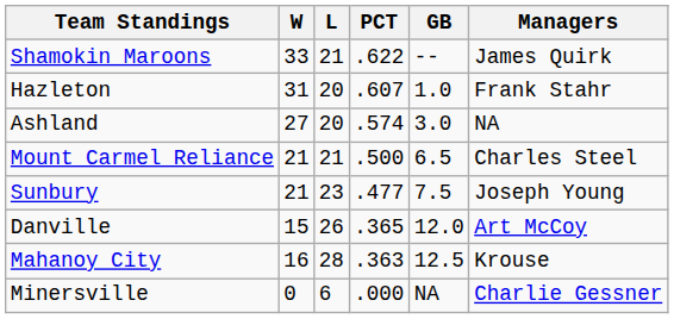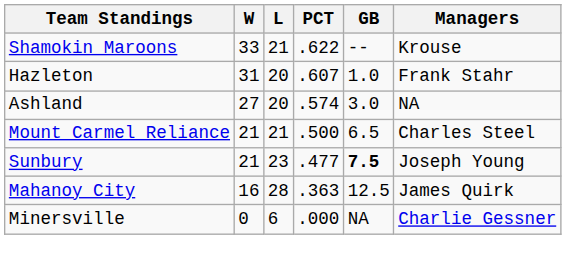Shamokin Maroons | Managers: James Quirk -> Krouse
Sunbury | GB: normal -> bold
- row: Danville | 15 | 26 | .365 | 12.0 | Art McCoy
Mahanoy City | Managers: Krouse -> James Quirk
